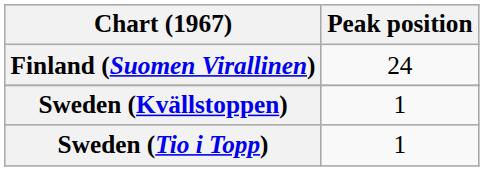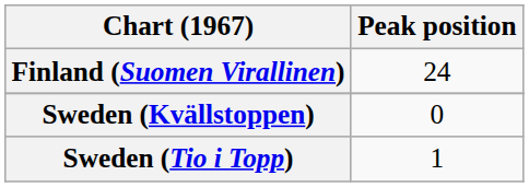Sweden (Kvällstoppen) | Peak position: 1 -> 0
